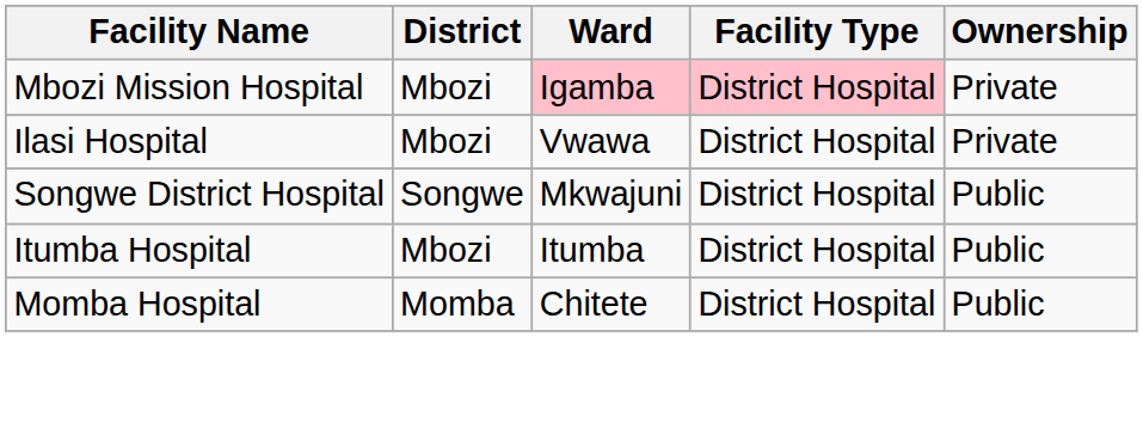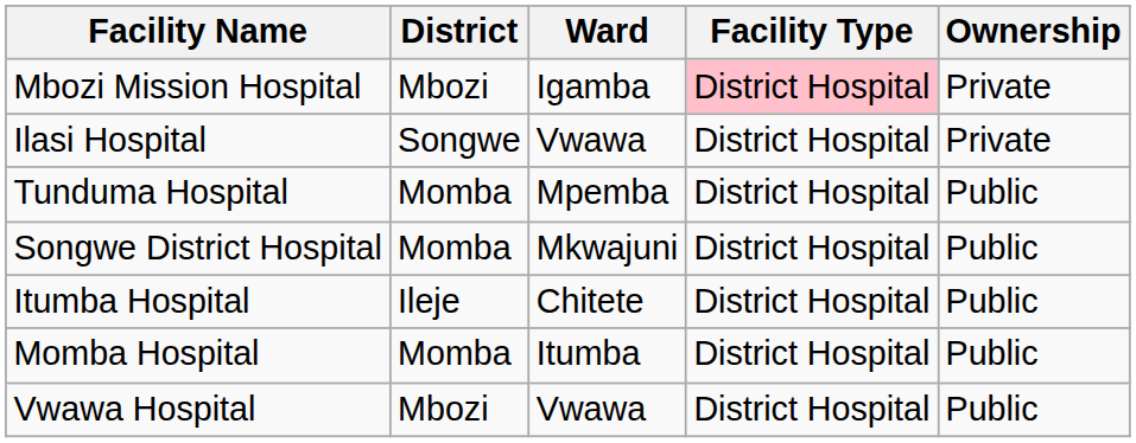Mbozi Mission Hospital | Ward: pink background -> no background
Ilasi Hospital | District: Mbozi -> Songwe
+ row: Tunduma Hospital | Momba | Mpemba | District Hospital | Public
Songwe District Hospital | District: Songwe -> Momba
Itumba Hospital | District: Mbozi -> Ileje
Itumba Hospital | Ward: Itumba -> Chitete
Momba Hospital | Ward: Chitete -> Itumba
+ row: Vwawa Hospital | Mbozi | Vwawa | District Hospital | Public
